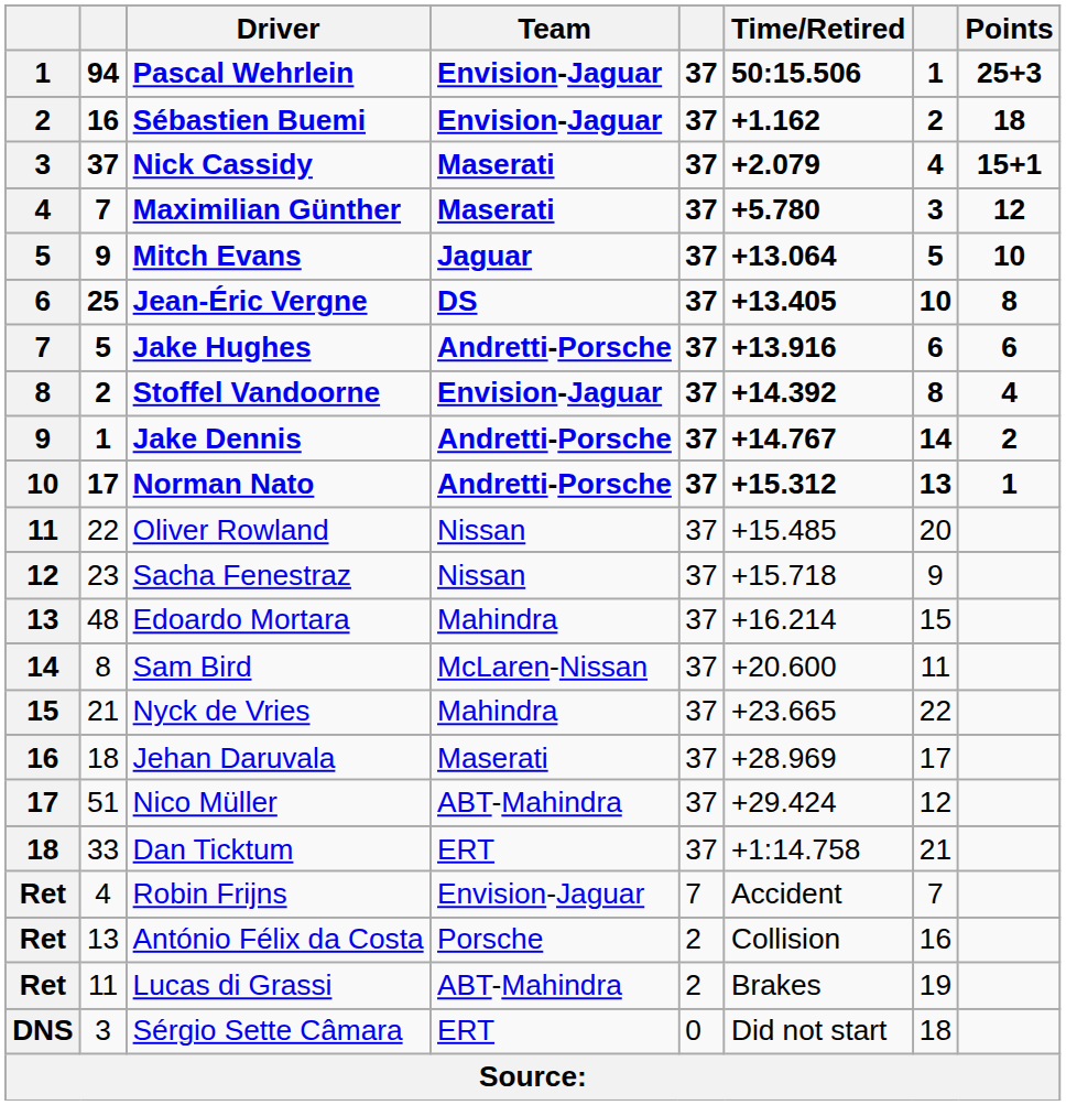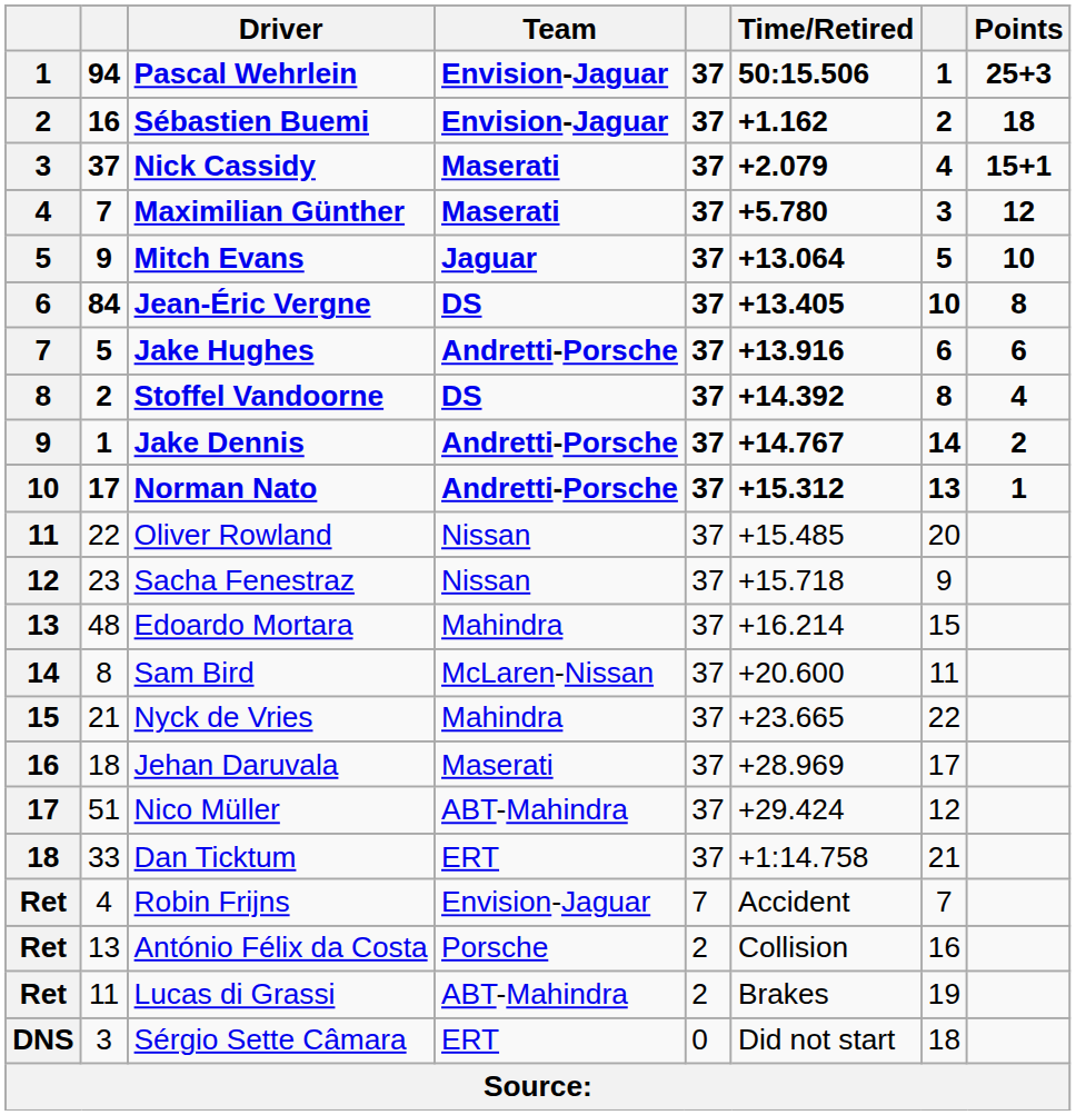Jean-Éric Vergne | column 2: 25 -> 84
Stoffel Vandoorne | Team: Envision-Jaguar -> DS
